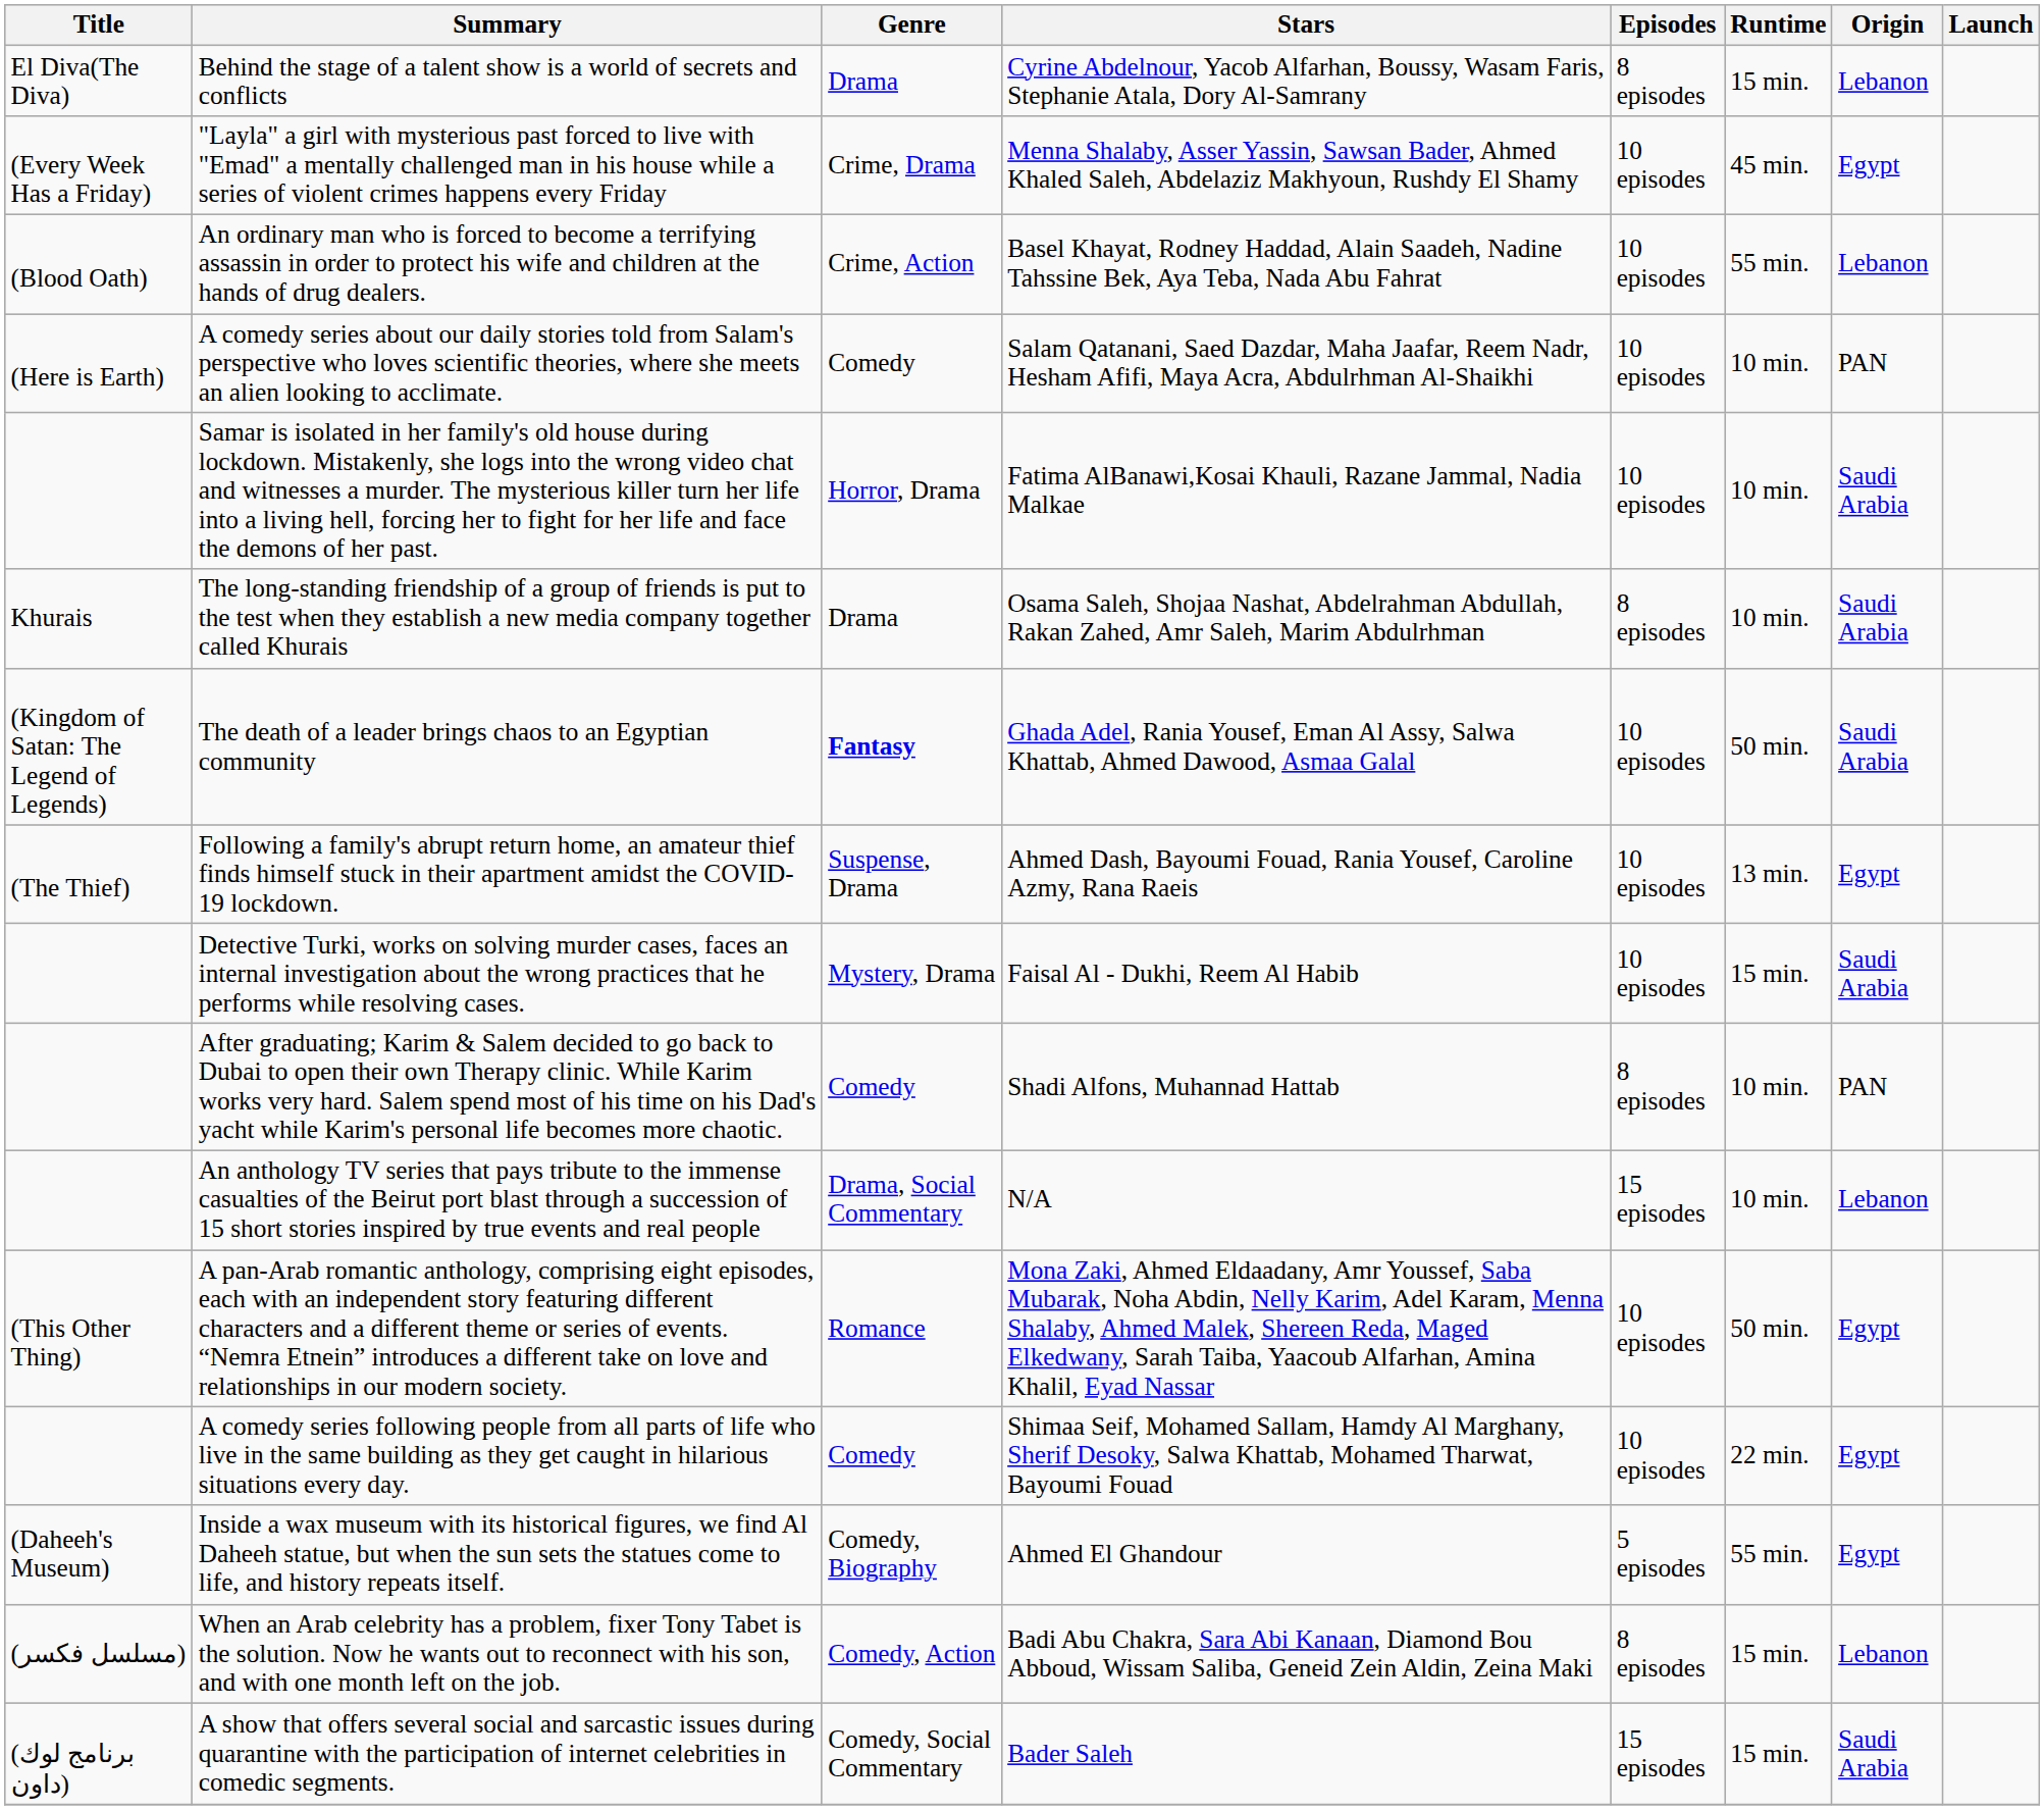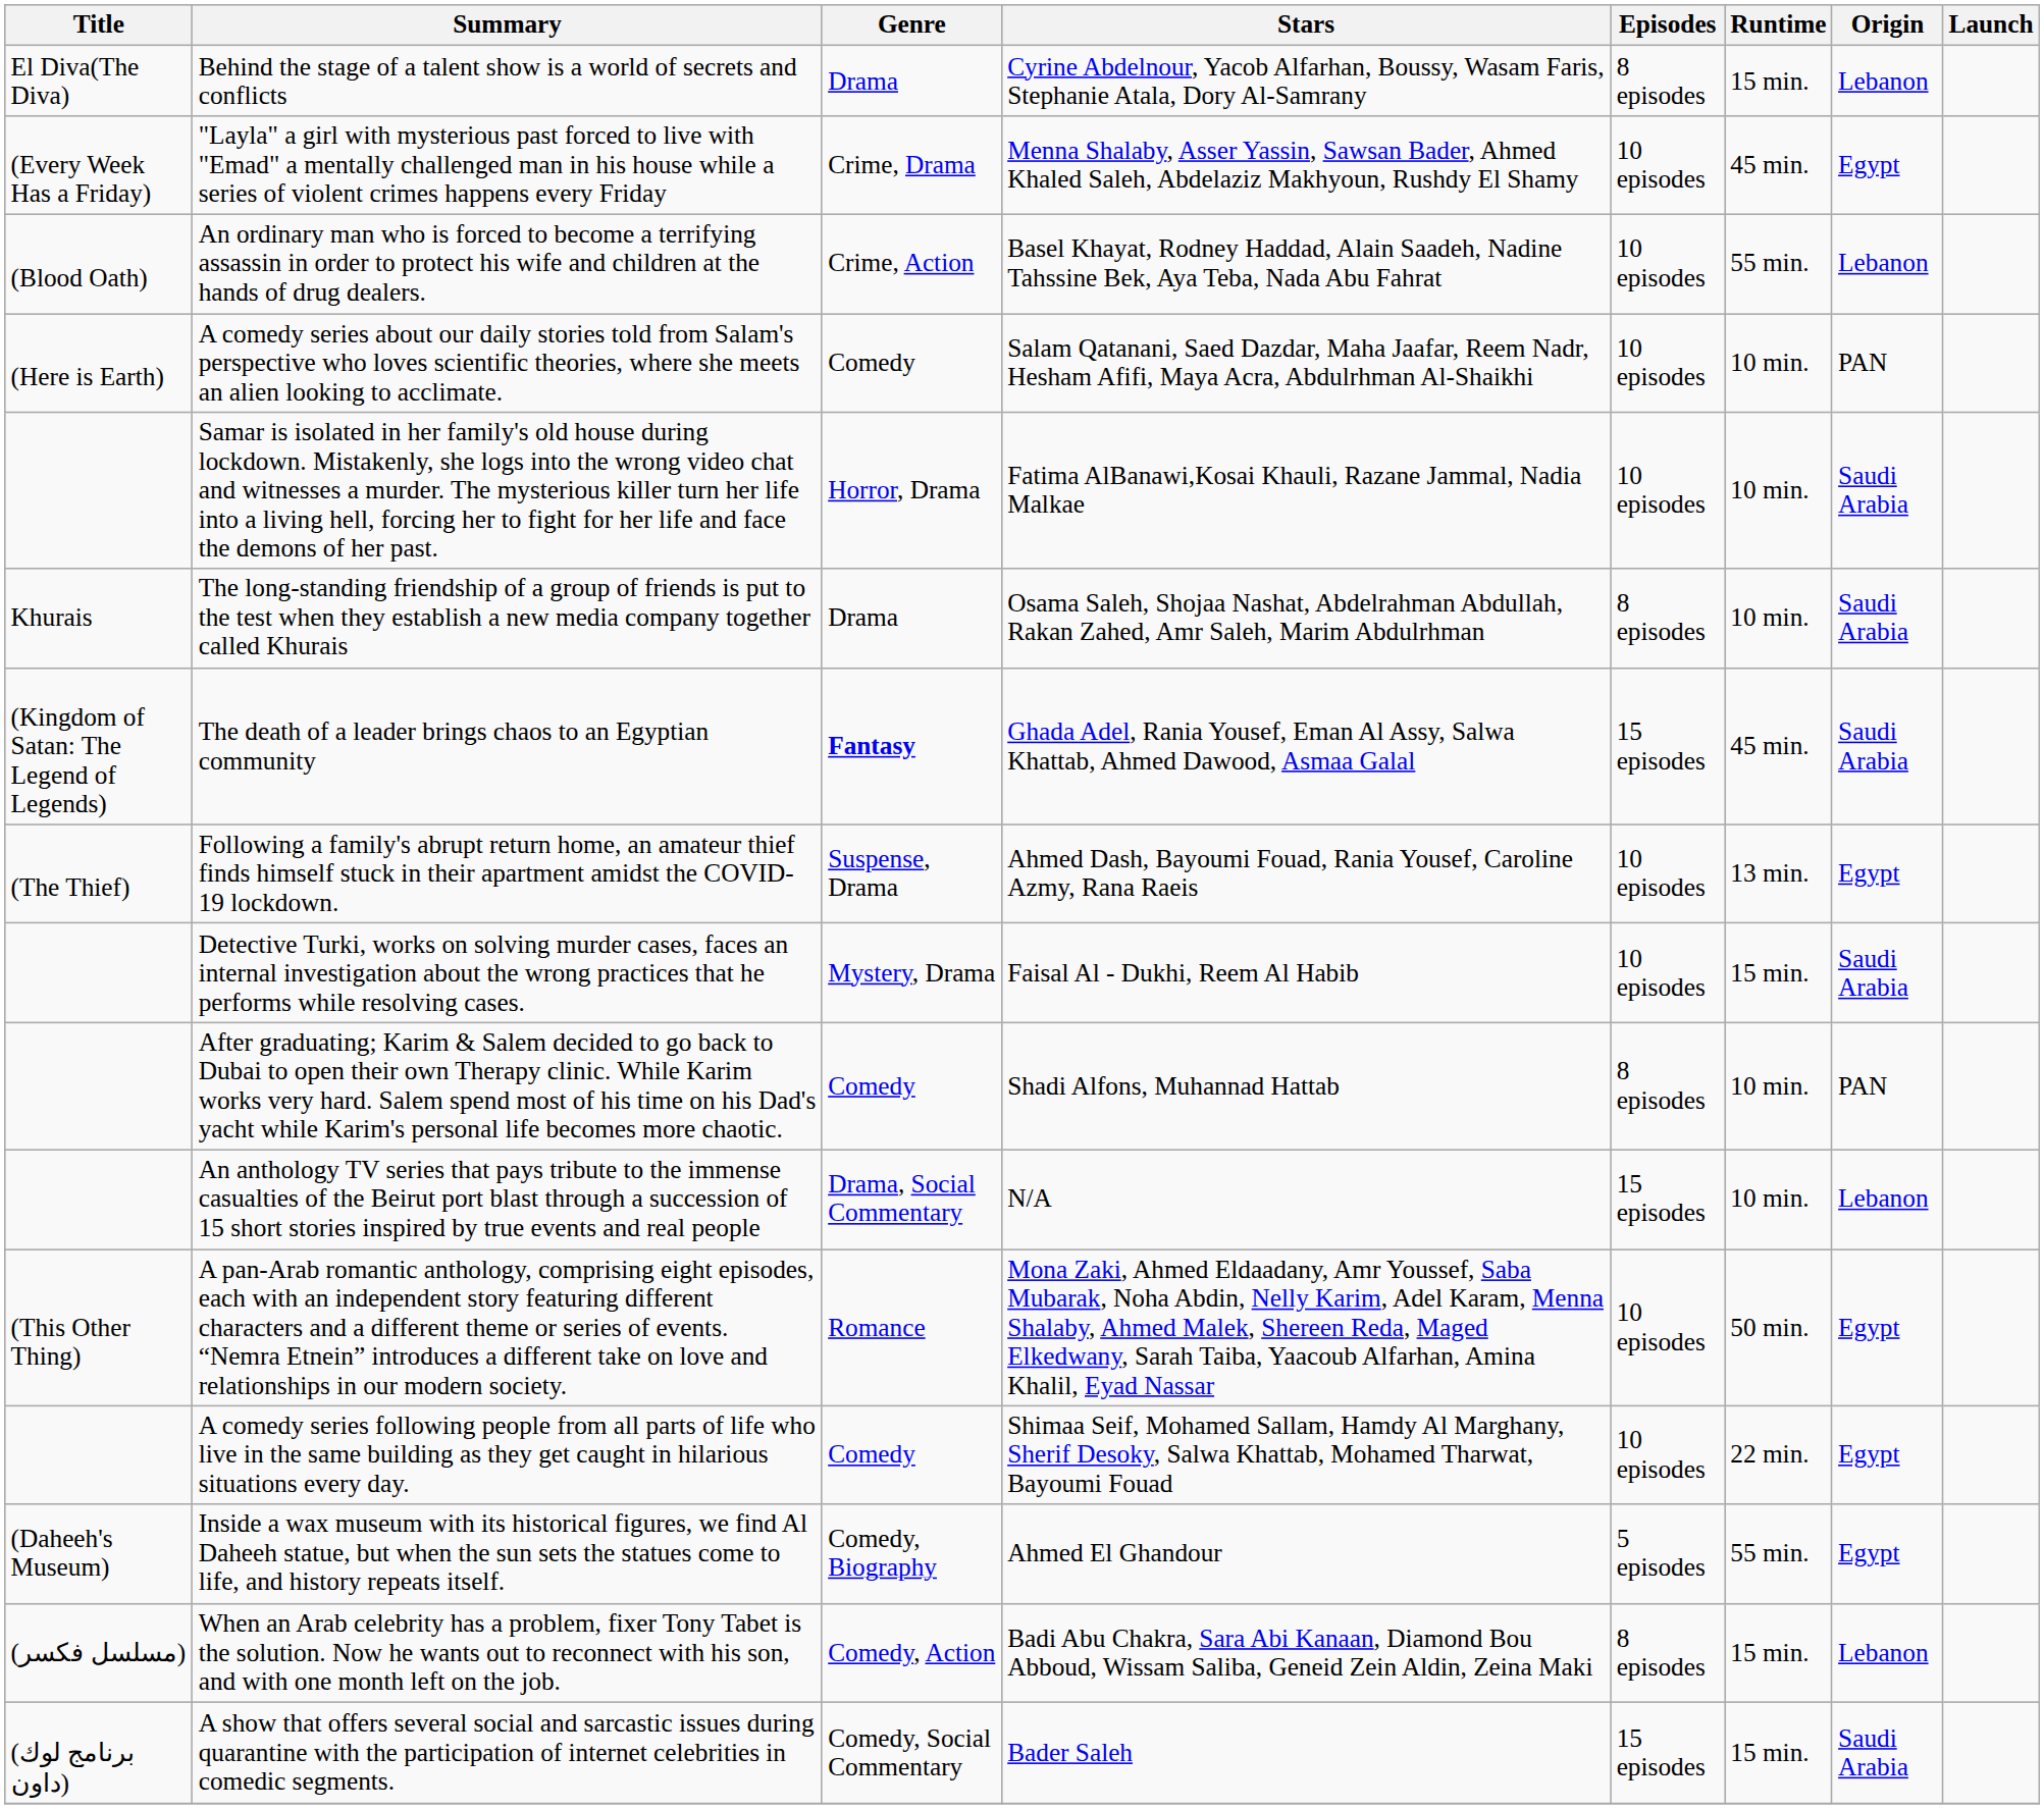The death of a leader brings chaos to an Egyptian community | Episodes: 10 episodes -> 15 episodes
The death of a leader brings chaos to an Egyptian community | Runtime: 50 min. -> 45 min.
